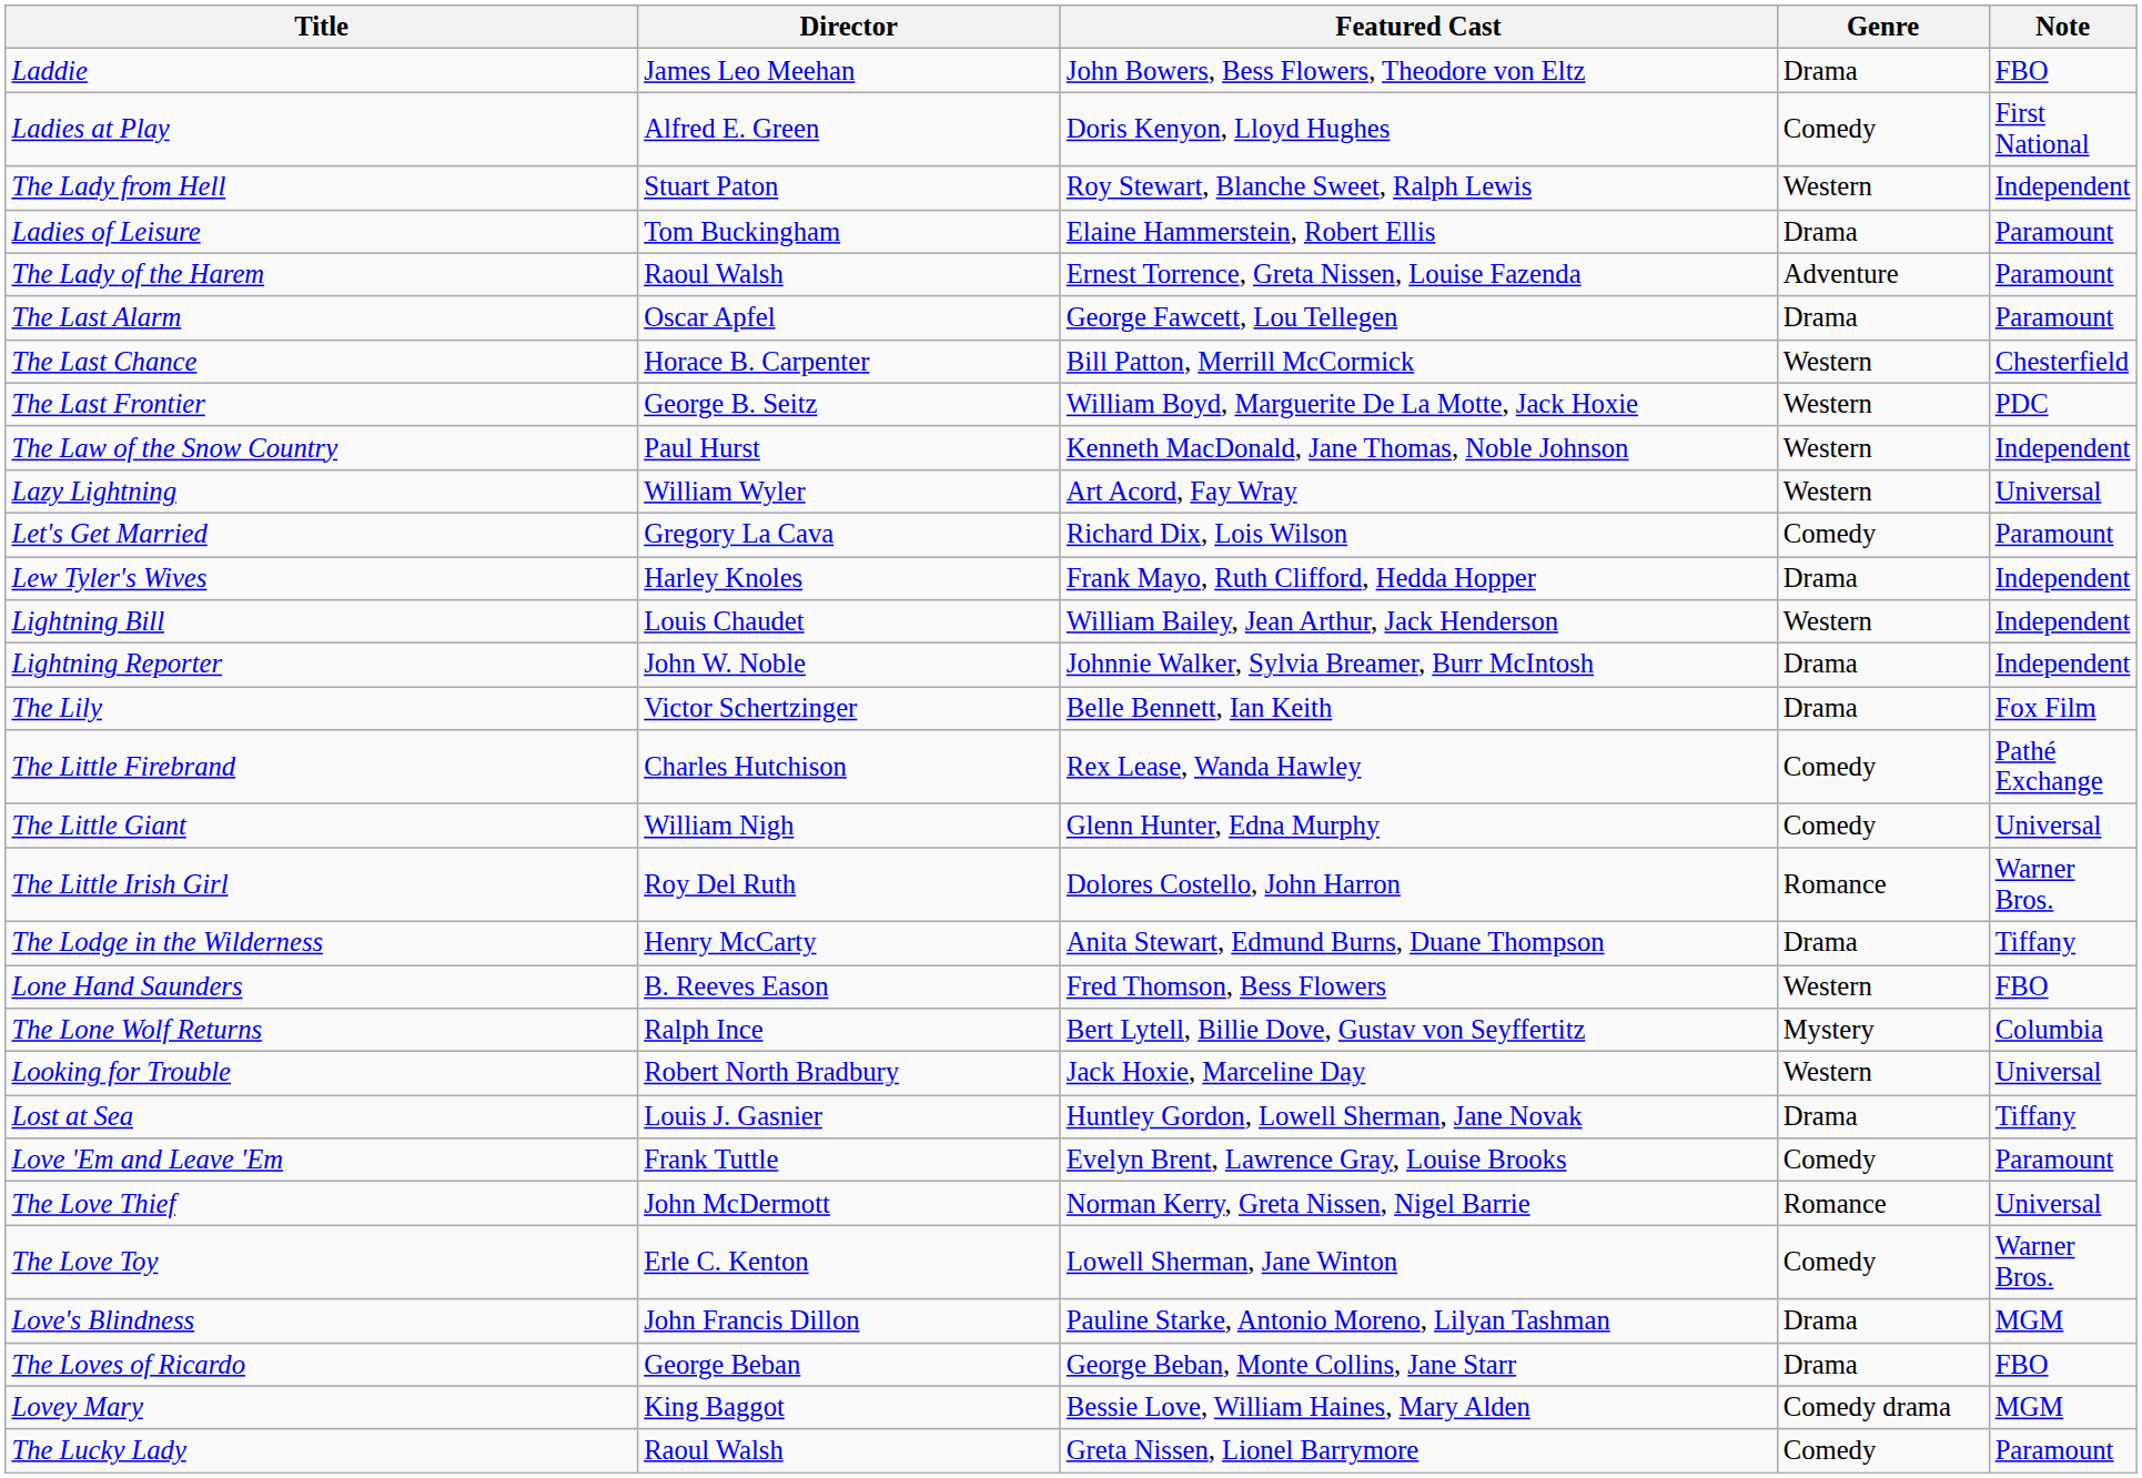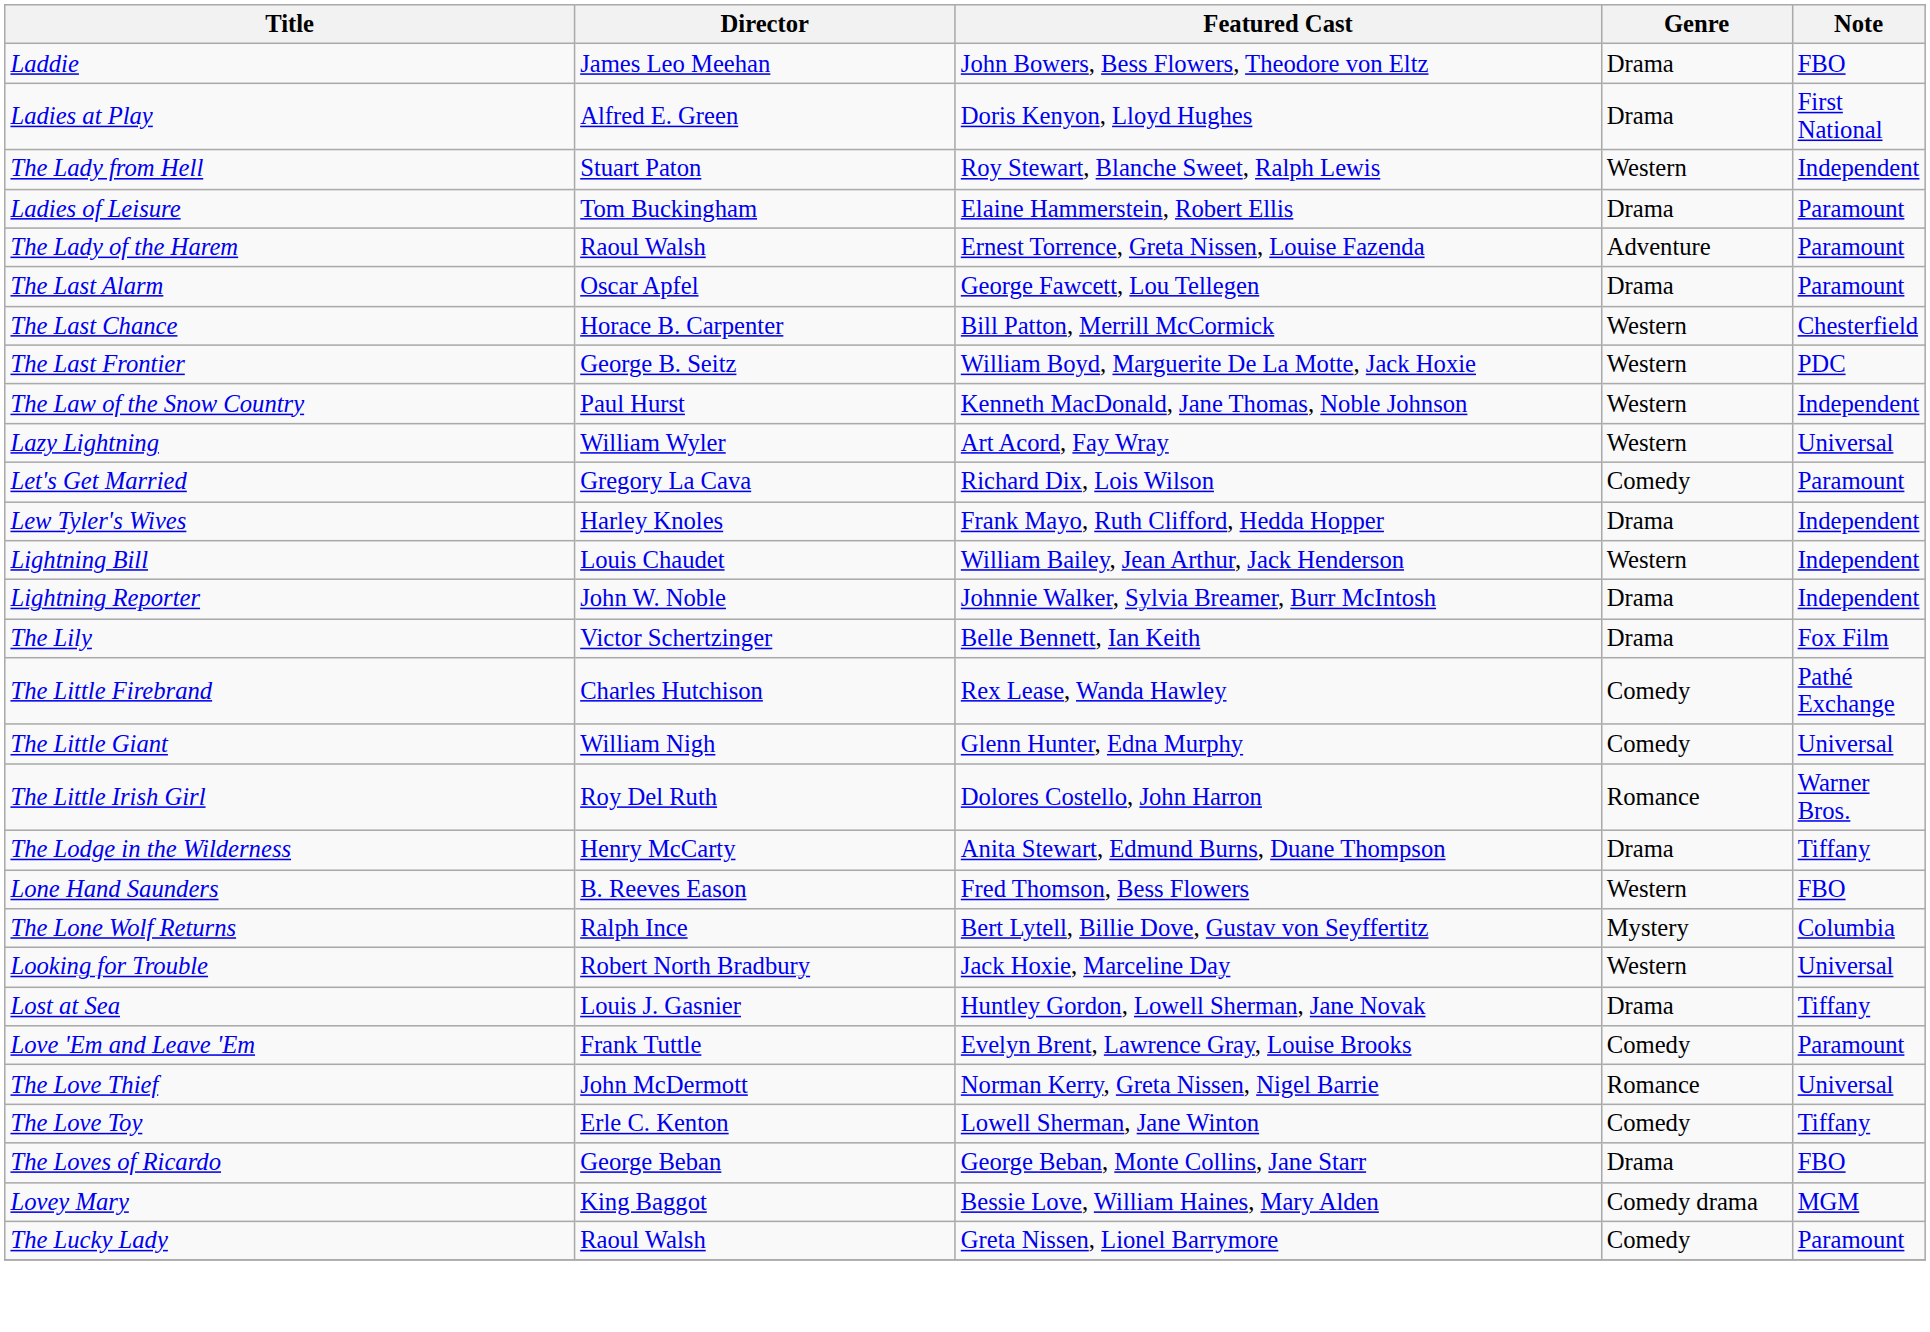Ladies at Play | Genre: Comedy -> Drama
The Love Toy | Note: Warner Bros. -> Tiffany
- row: Love's Blindness | John Francis Dillon | Pauline Starke, Antonio Moreno, Lilyan Tashman | Drama | MGM
